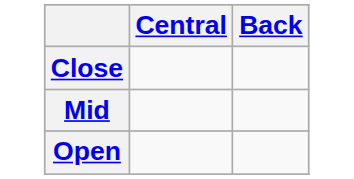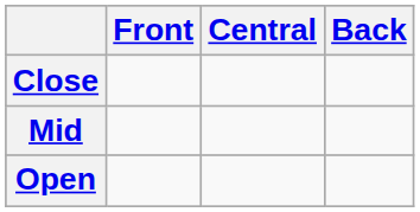+ column: Front
